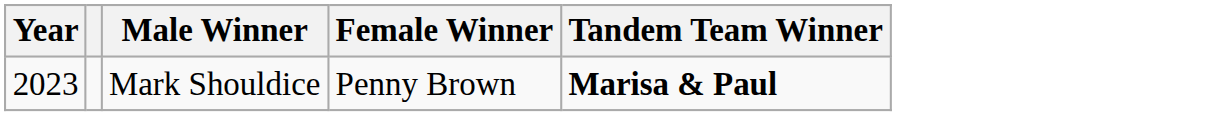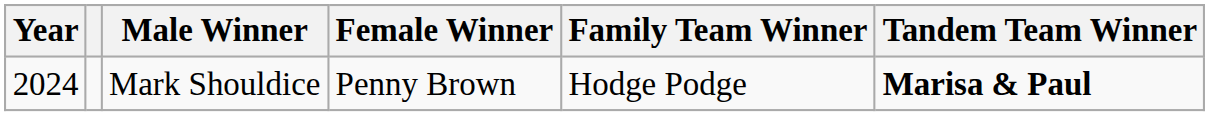+ column: Family Team Winner | Hodge Podge
Mark Shouldice | Year: 2023 -> 2024
